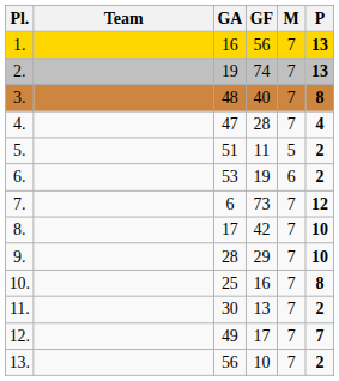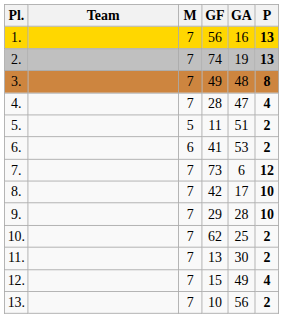columns swapped: M <-> GA
3. | GF: 40 -> 49
6. | GF: 19 -> 41
10. | GF: 16 -> 62
10. | P: 8 -> 2
12. | GF: 17 -> 15
12. | P: 7 -> 4
